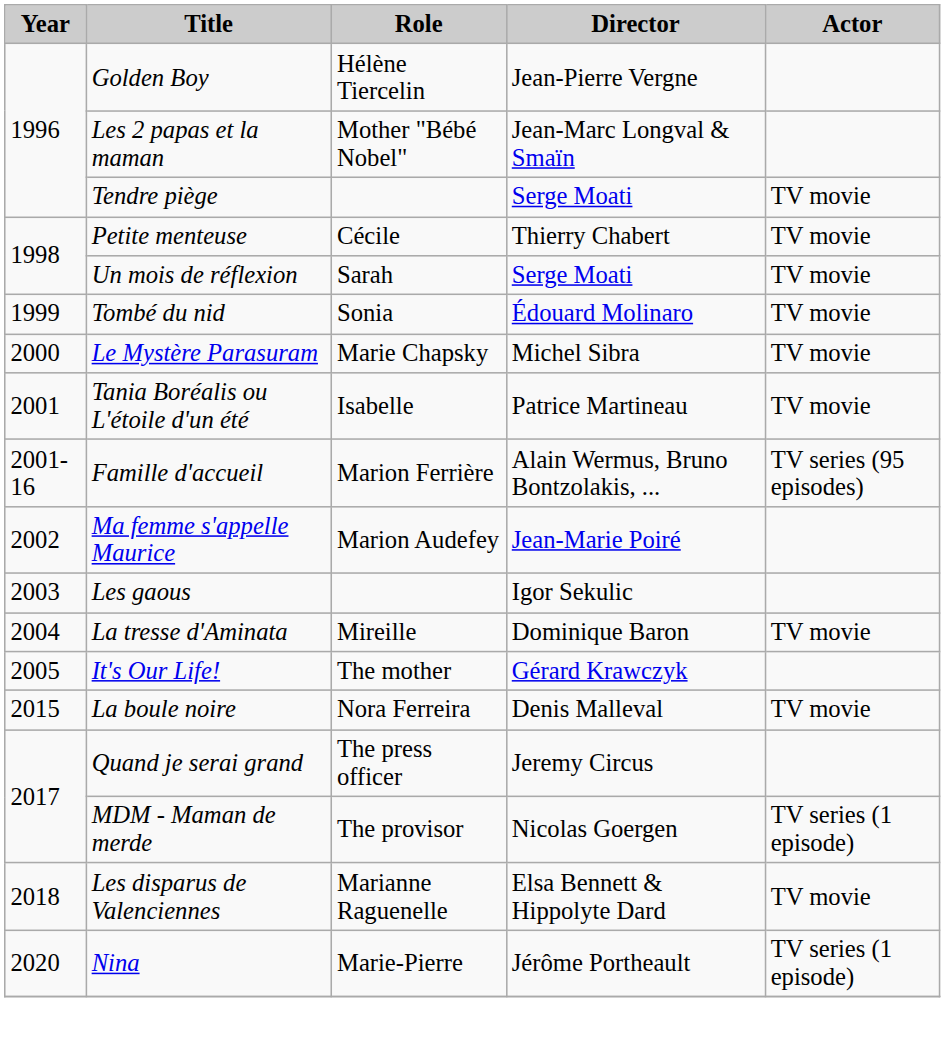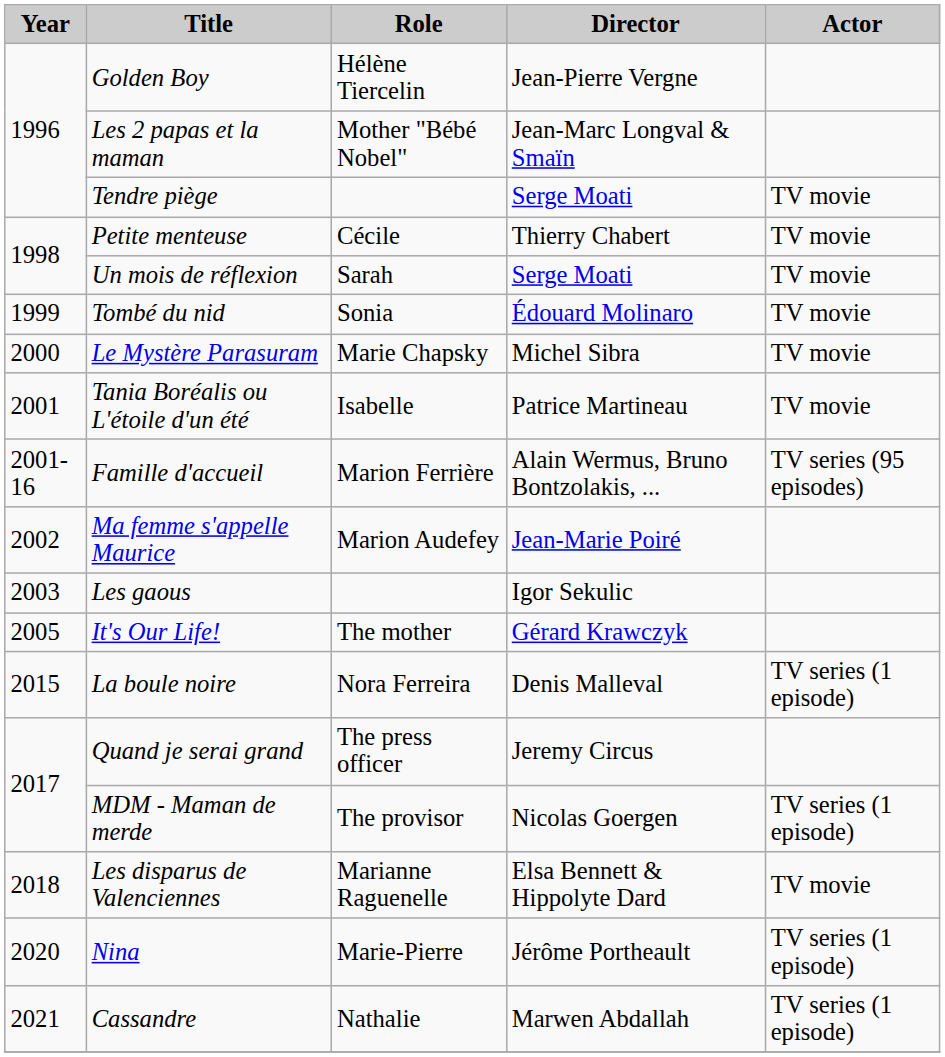- row: 2004 | La tresse d'Aminata | Mireille | Dominique Baron | TV movie
La boule noire | Actor: TV movie -> TV series (1 episode)
+ row: 2021 | Cassandre | Nathalie | Marwen Abdallah | TV series (1 episode)
